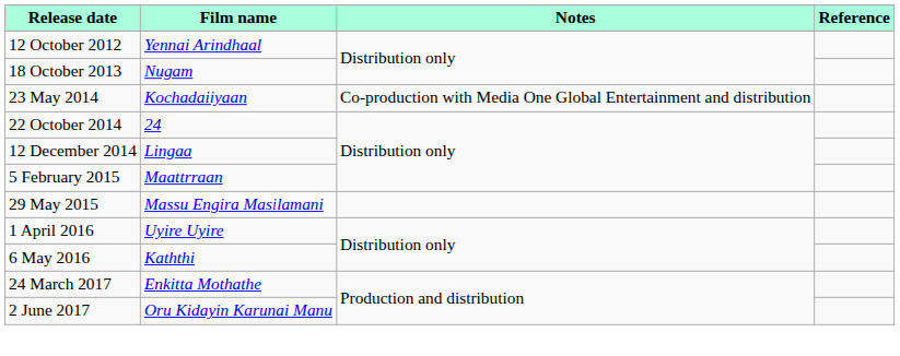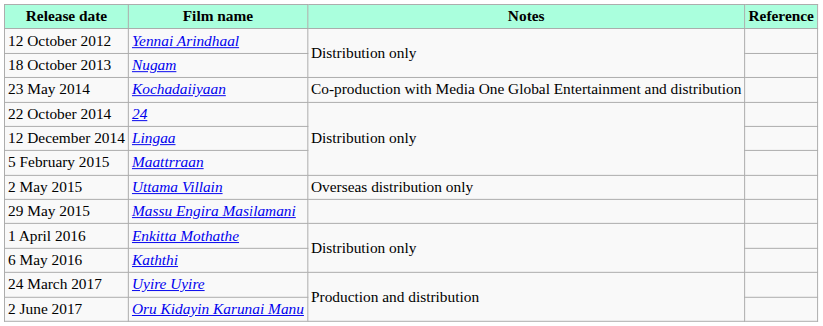+ row: 2 May 2015 | Uttama Villain | Overseas distribution only
1 April 2016 | Film name: Uyire Uyire -> Enkitta Mothathe
24 March 2017 | Film name: Enkitta Mothathe -> Uyire Uyire
